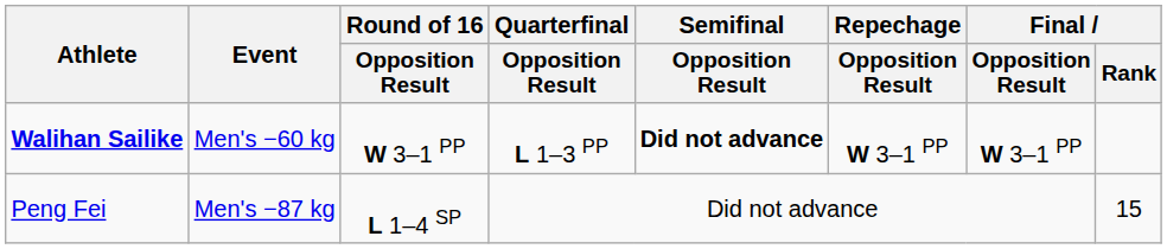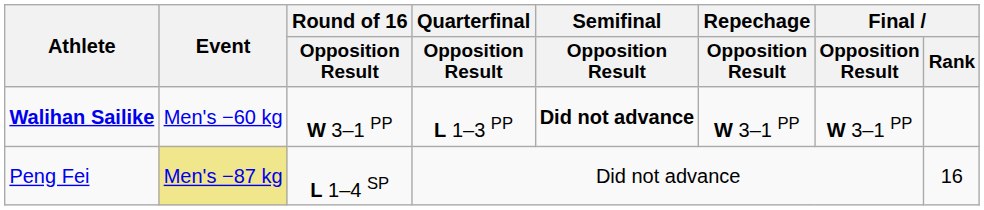Peng Fei | Event: no background -> khaki background
Peng Fei | Final / Rank: 15 -> 16
